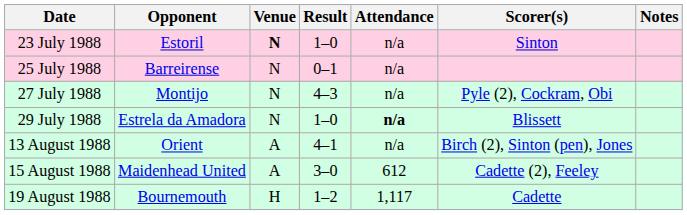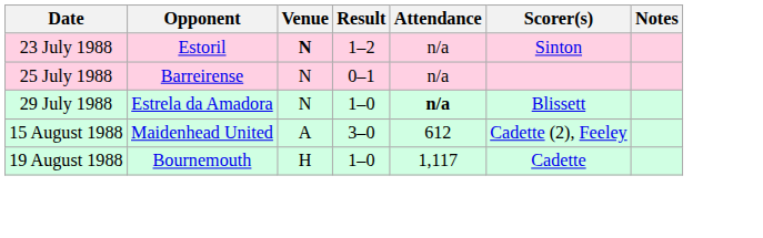23 July 1988 | Result: 1–0 -> 1–2
- row: 27 July 1988 | Montijo | N | 4–3 | n/a | Pyle (2), Cockram, Obi
- row: 13 August 1988 | Orient | A | 4–1 | n/a | Birch (2), Sinton (pen), Jones
19 August 1988 | Result: 1–2 -> 1–0
